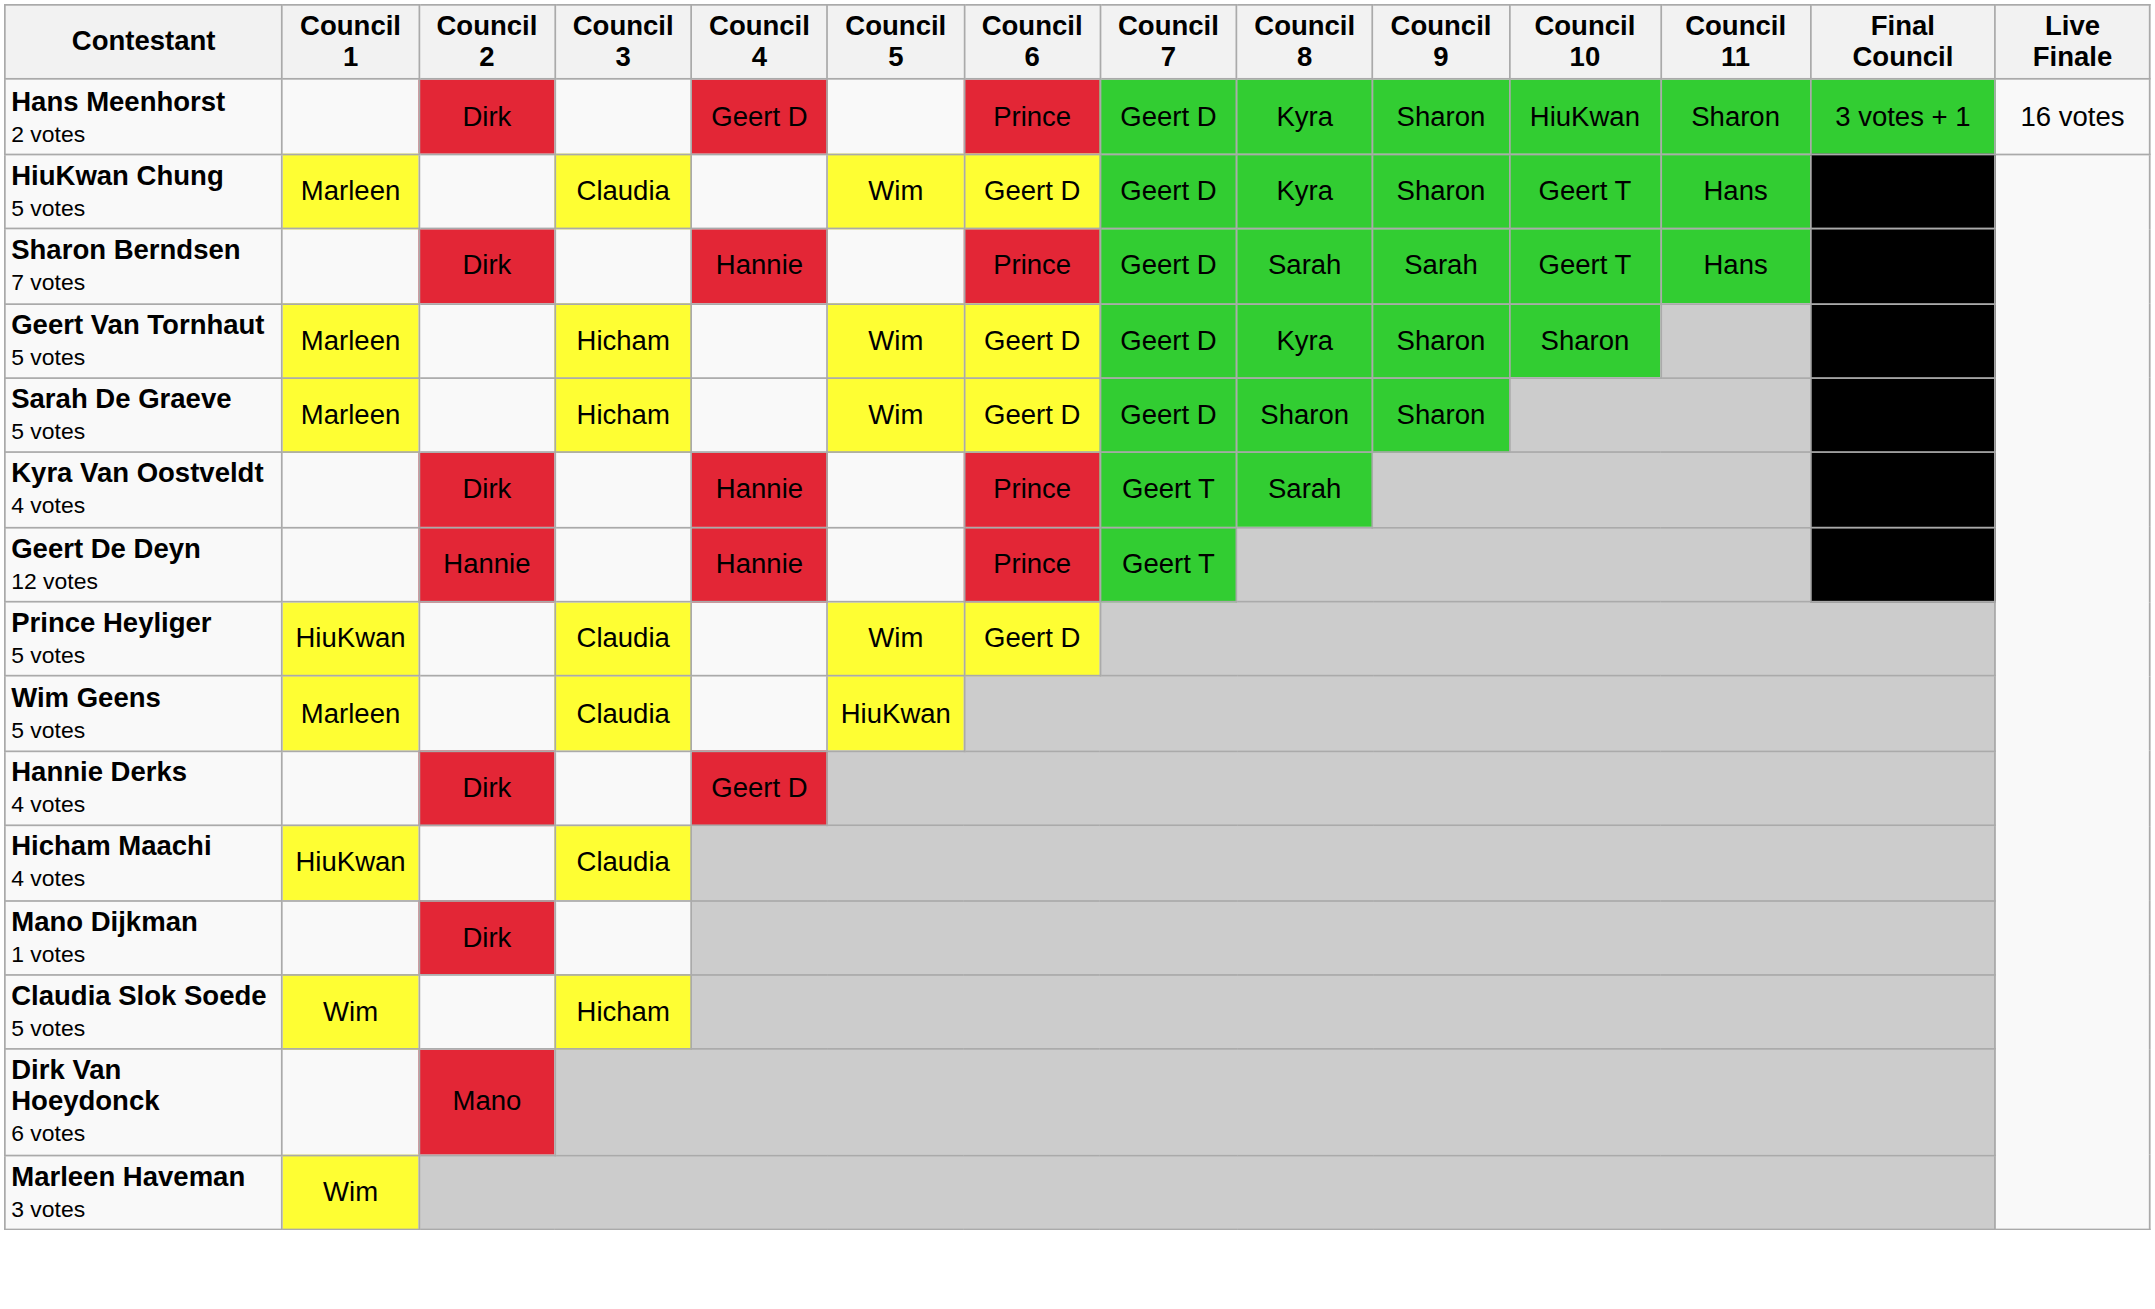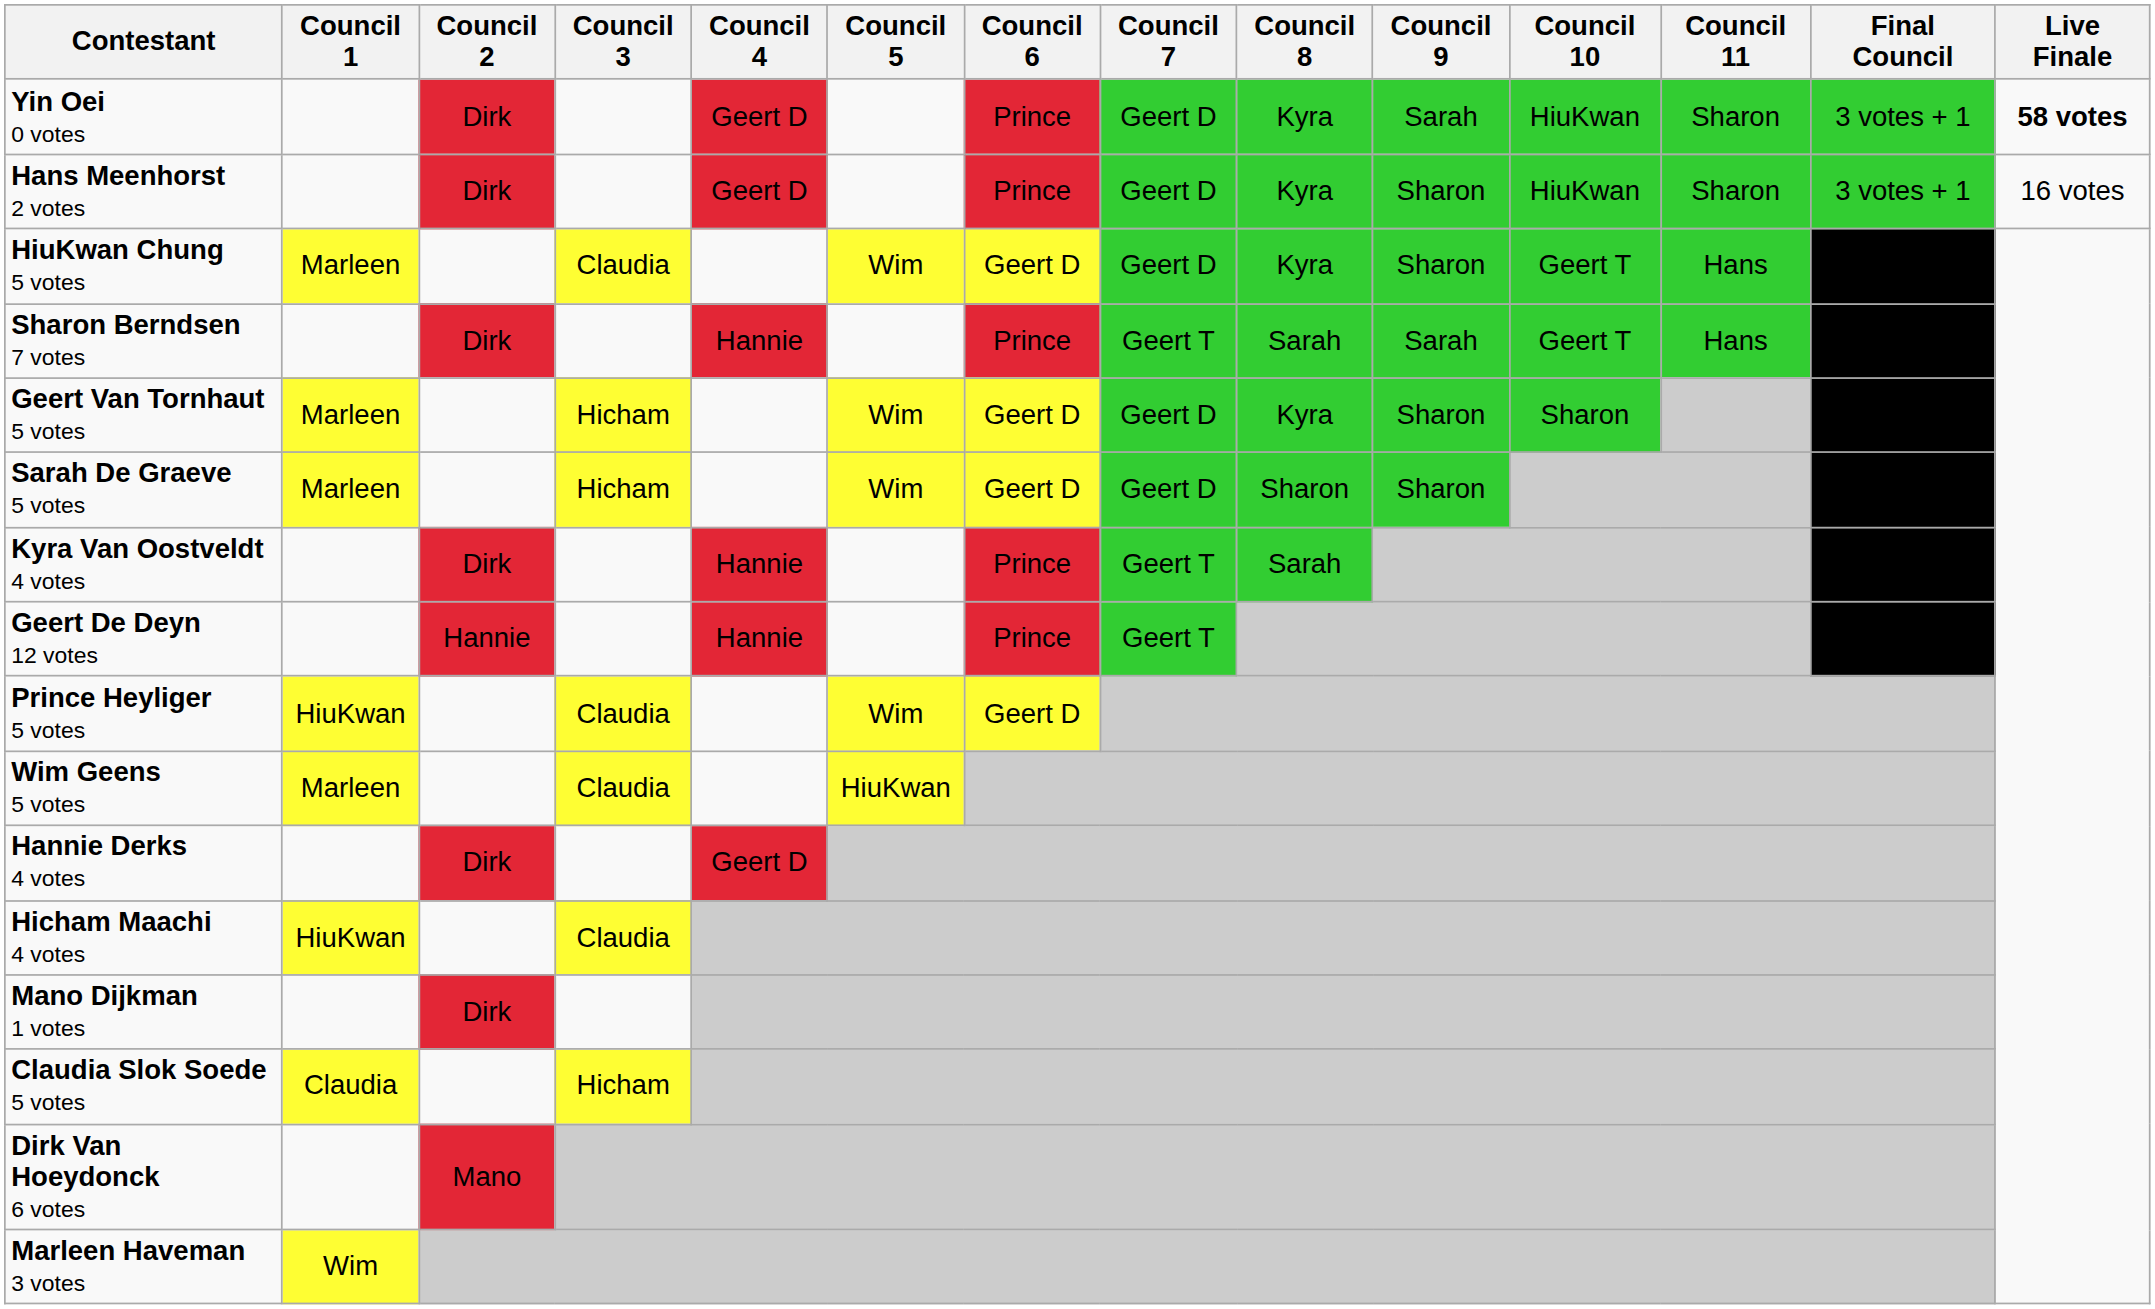+ row: Yin Oei 0 votes | Dirk | Geert D | Prince | Geert D | Kyra | Sarah | HiuKwan | Sharon | 3 votes + 1 | 58 votes
Sharon Berndsen 7 votes | Council 7: Geert D -> Geert T
Kyra Van Oostveldt 4 votes | Final Council: Hans -> Yin
Claudia Slok Soede 5 votes | Council 1: Wim -> Claudia
